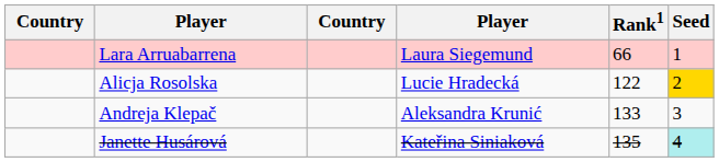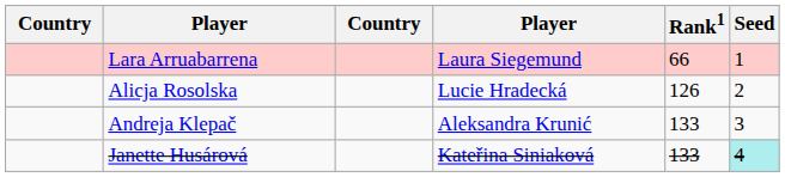Alicja Rosolska | Rank1: 122 -> 126
Alicja Rosolska | Seed: gold background -> no background
Janette Husárová | Rank1: 135 -> 133
